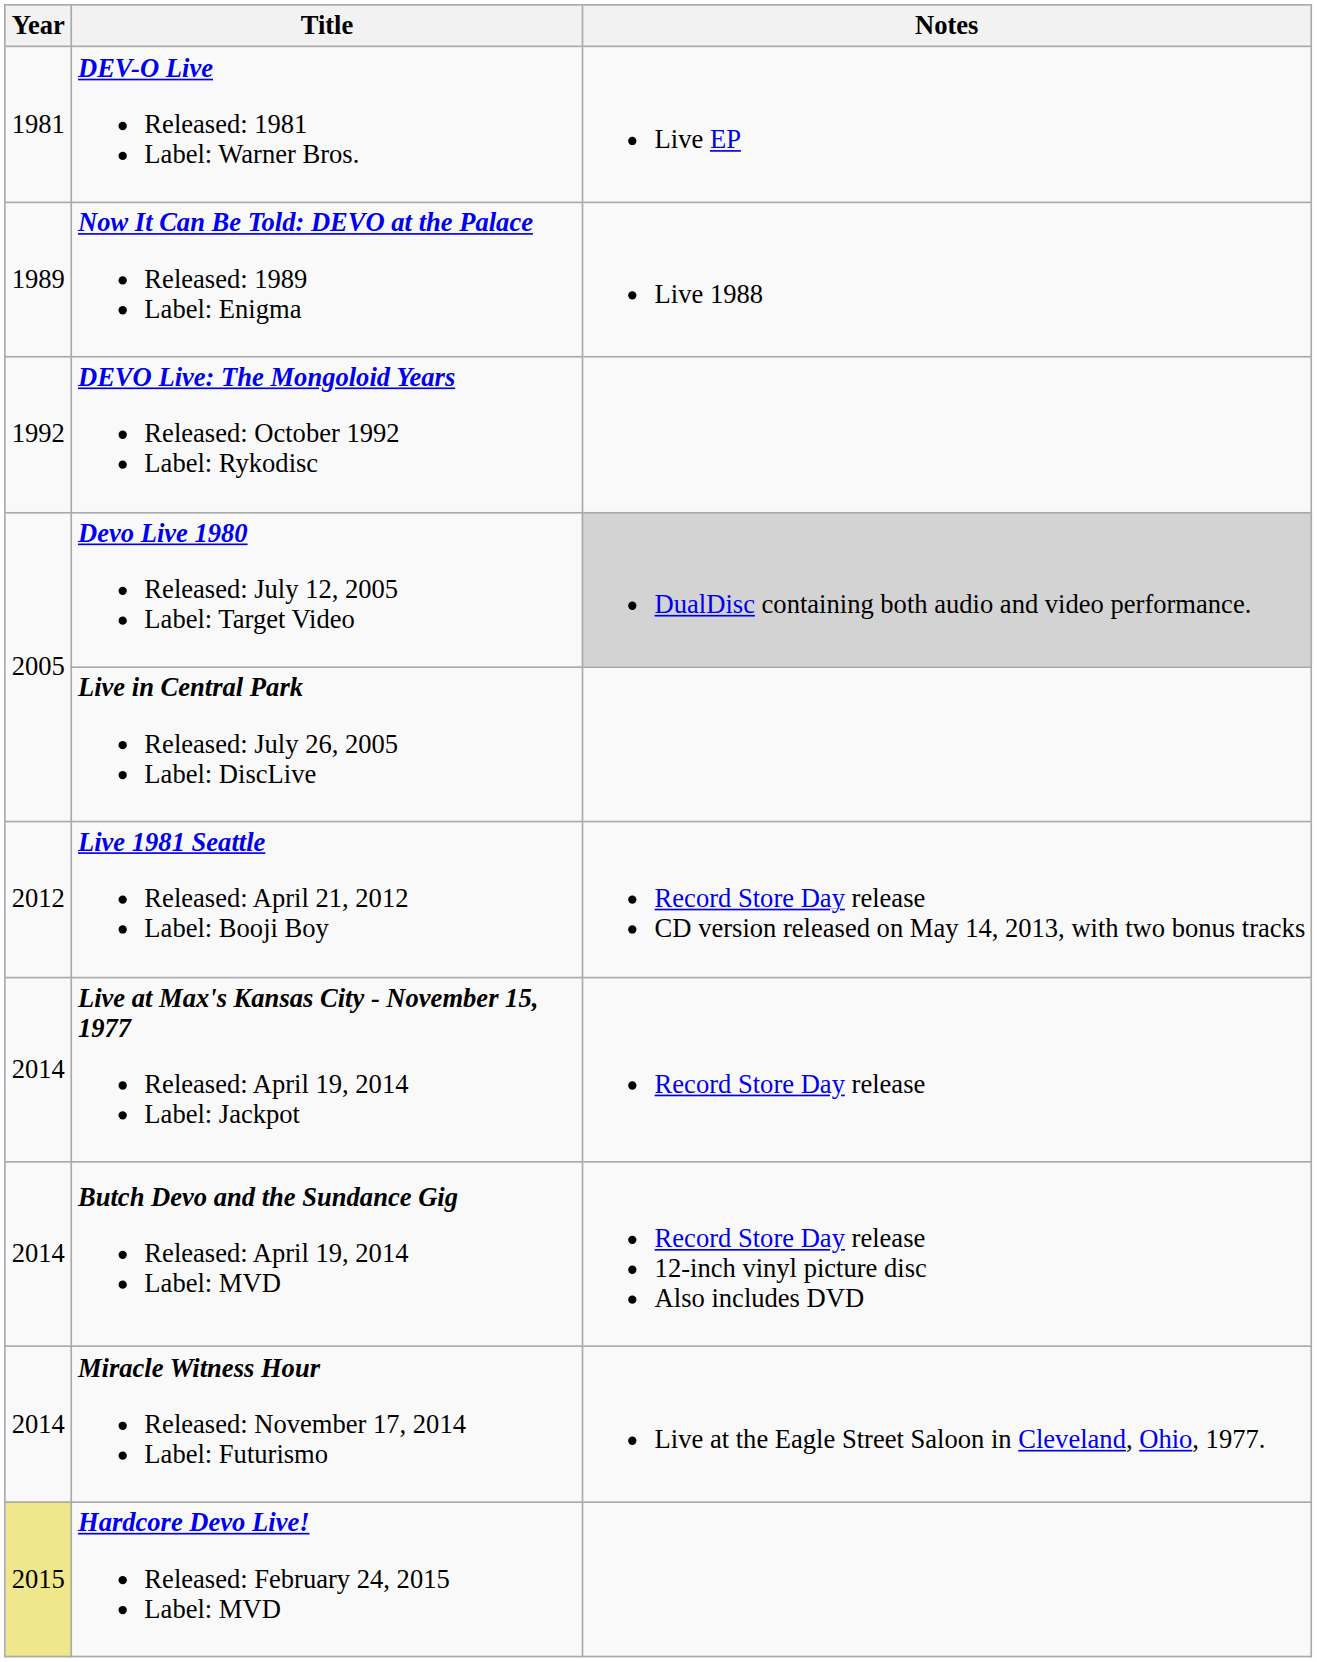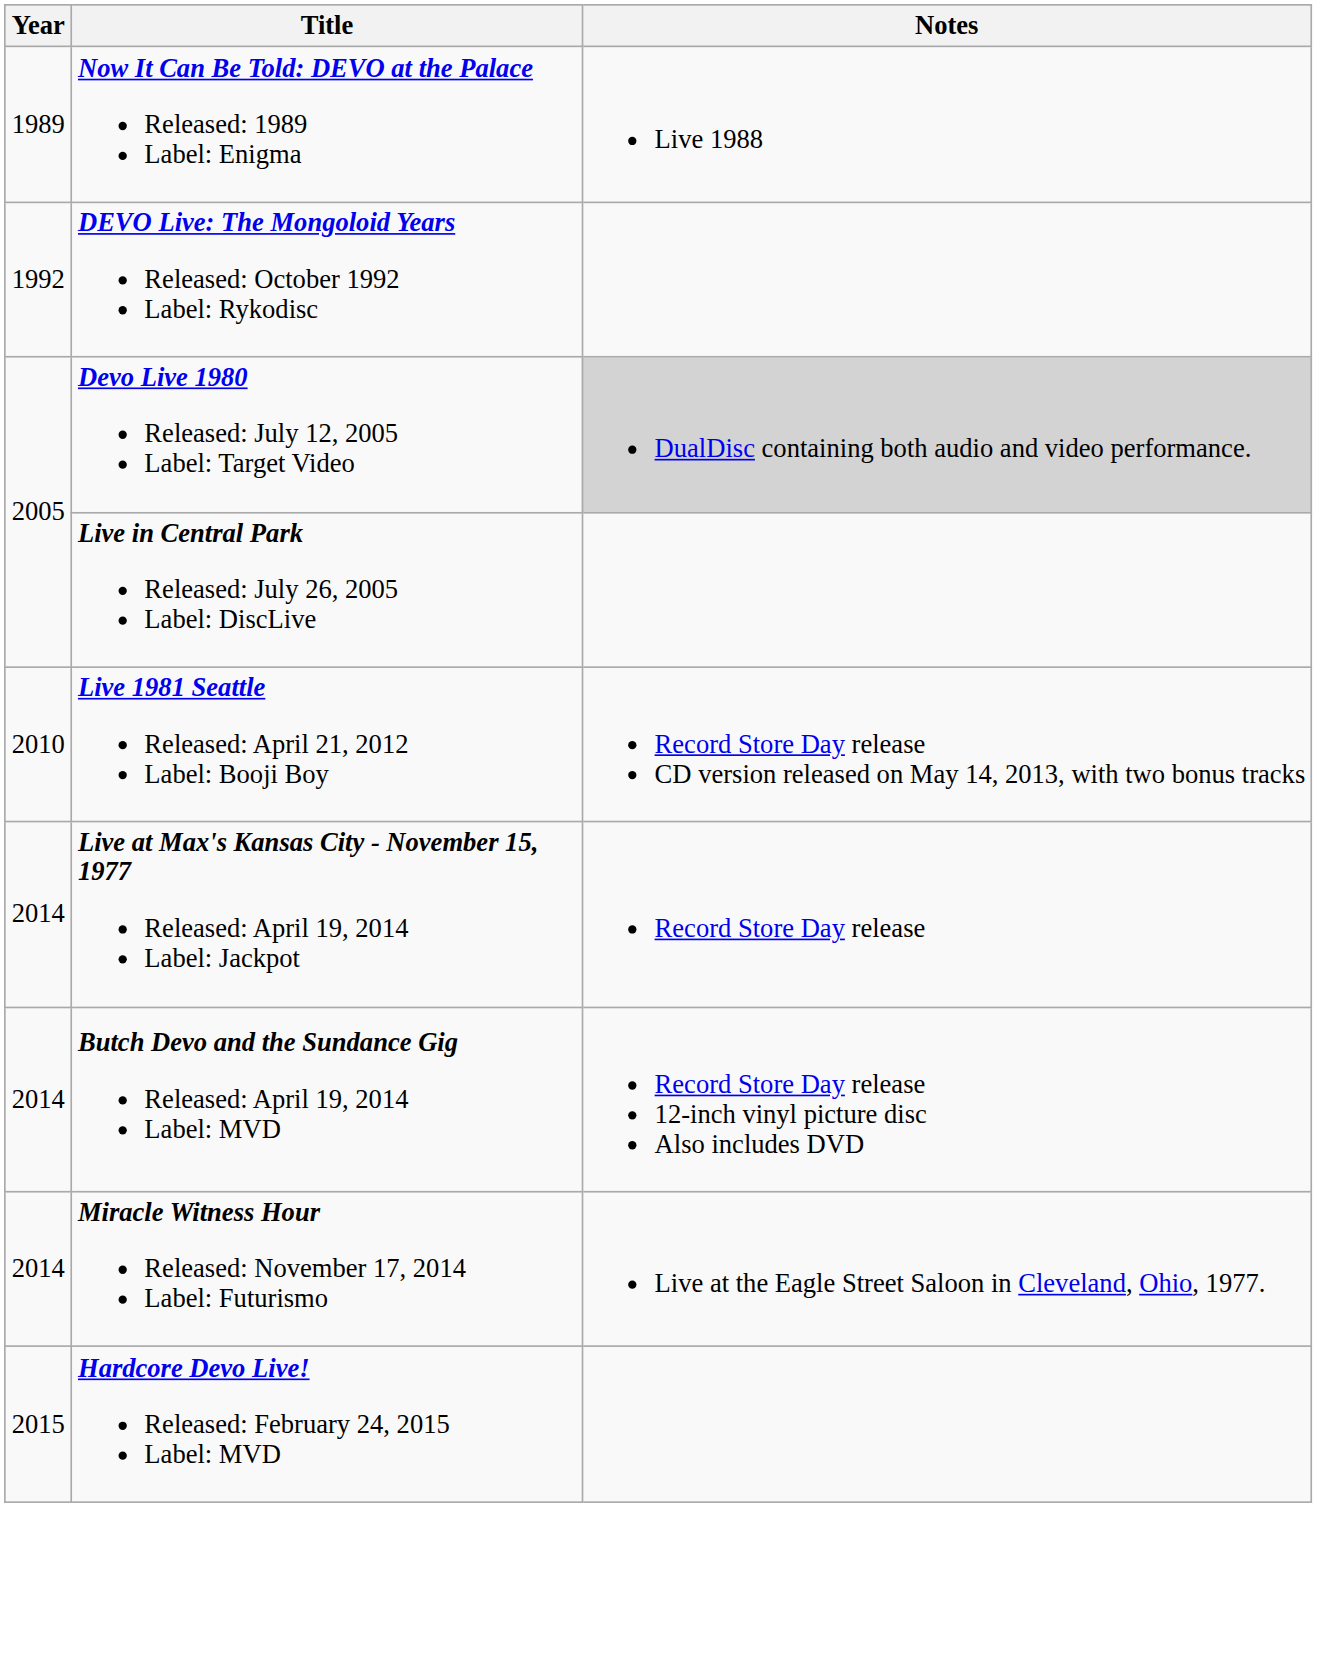- row: 1981 | DEV-O Live Released: 1981 Label: Warner Bros. | Live EP
Live 1981 Seattle Released: April 21, 2012 Label: Booji Boy | Year: 2012 -> 2010
Hardcore Devo Live! Released: February 24, 2015 Label: MVD | Year: khaki background -> no background
